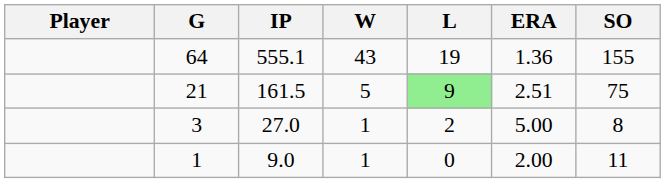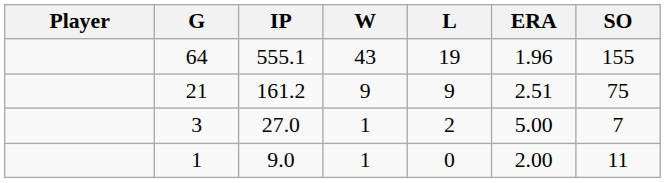64 | ERA: 1.36 -> 1.96
21 | IP: 161.5 -> 161.2
21 | W: 5 -> 9
21 | L: lightgreen background -> no background
3 | SO: 8 -> 7
